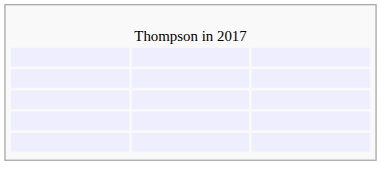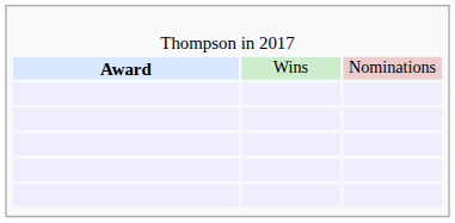+ row: Award | Wins | Nominations
